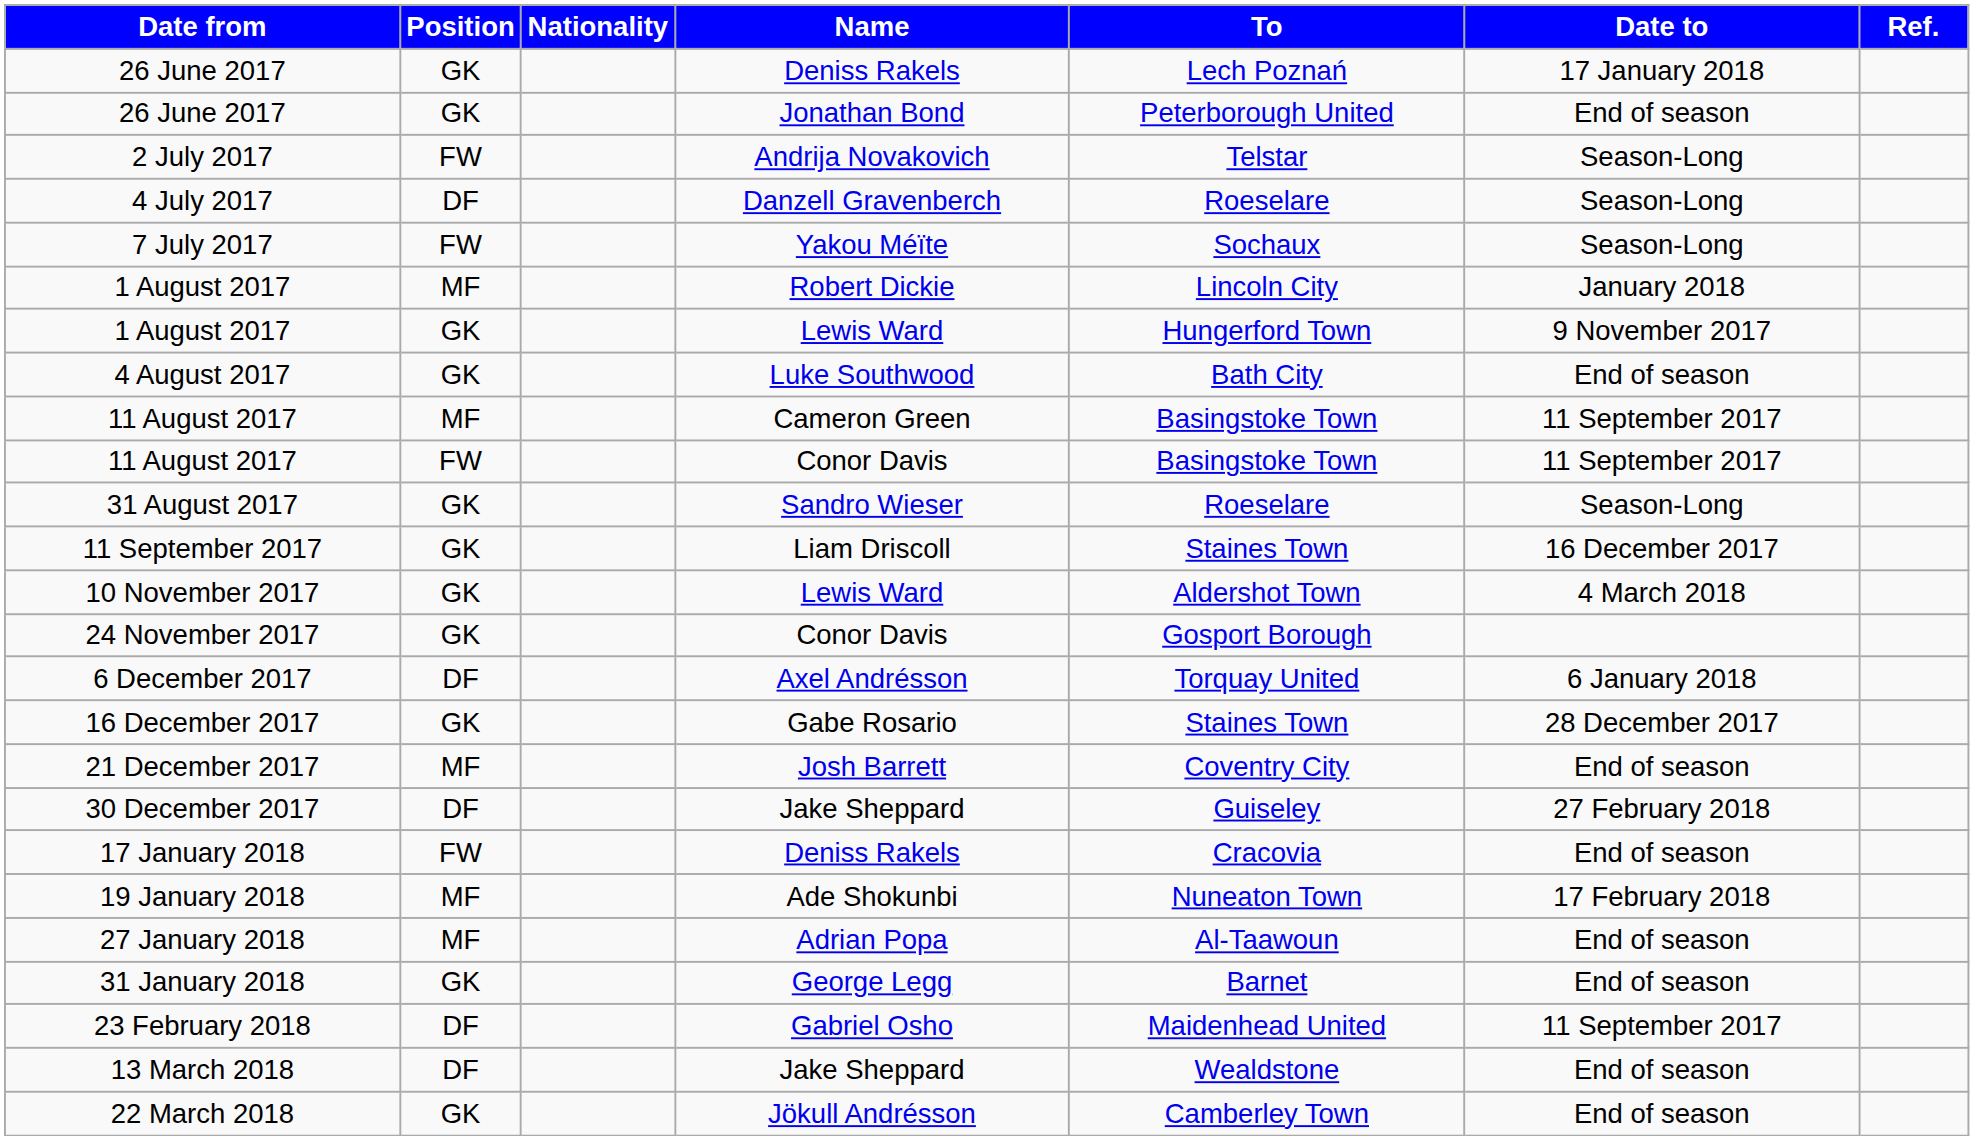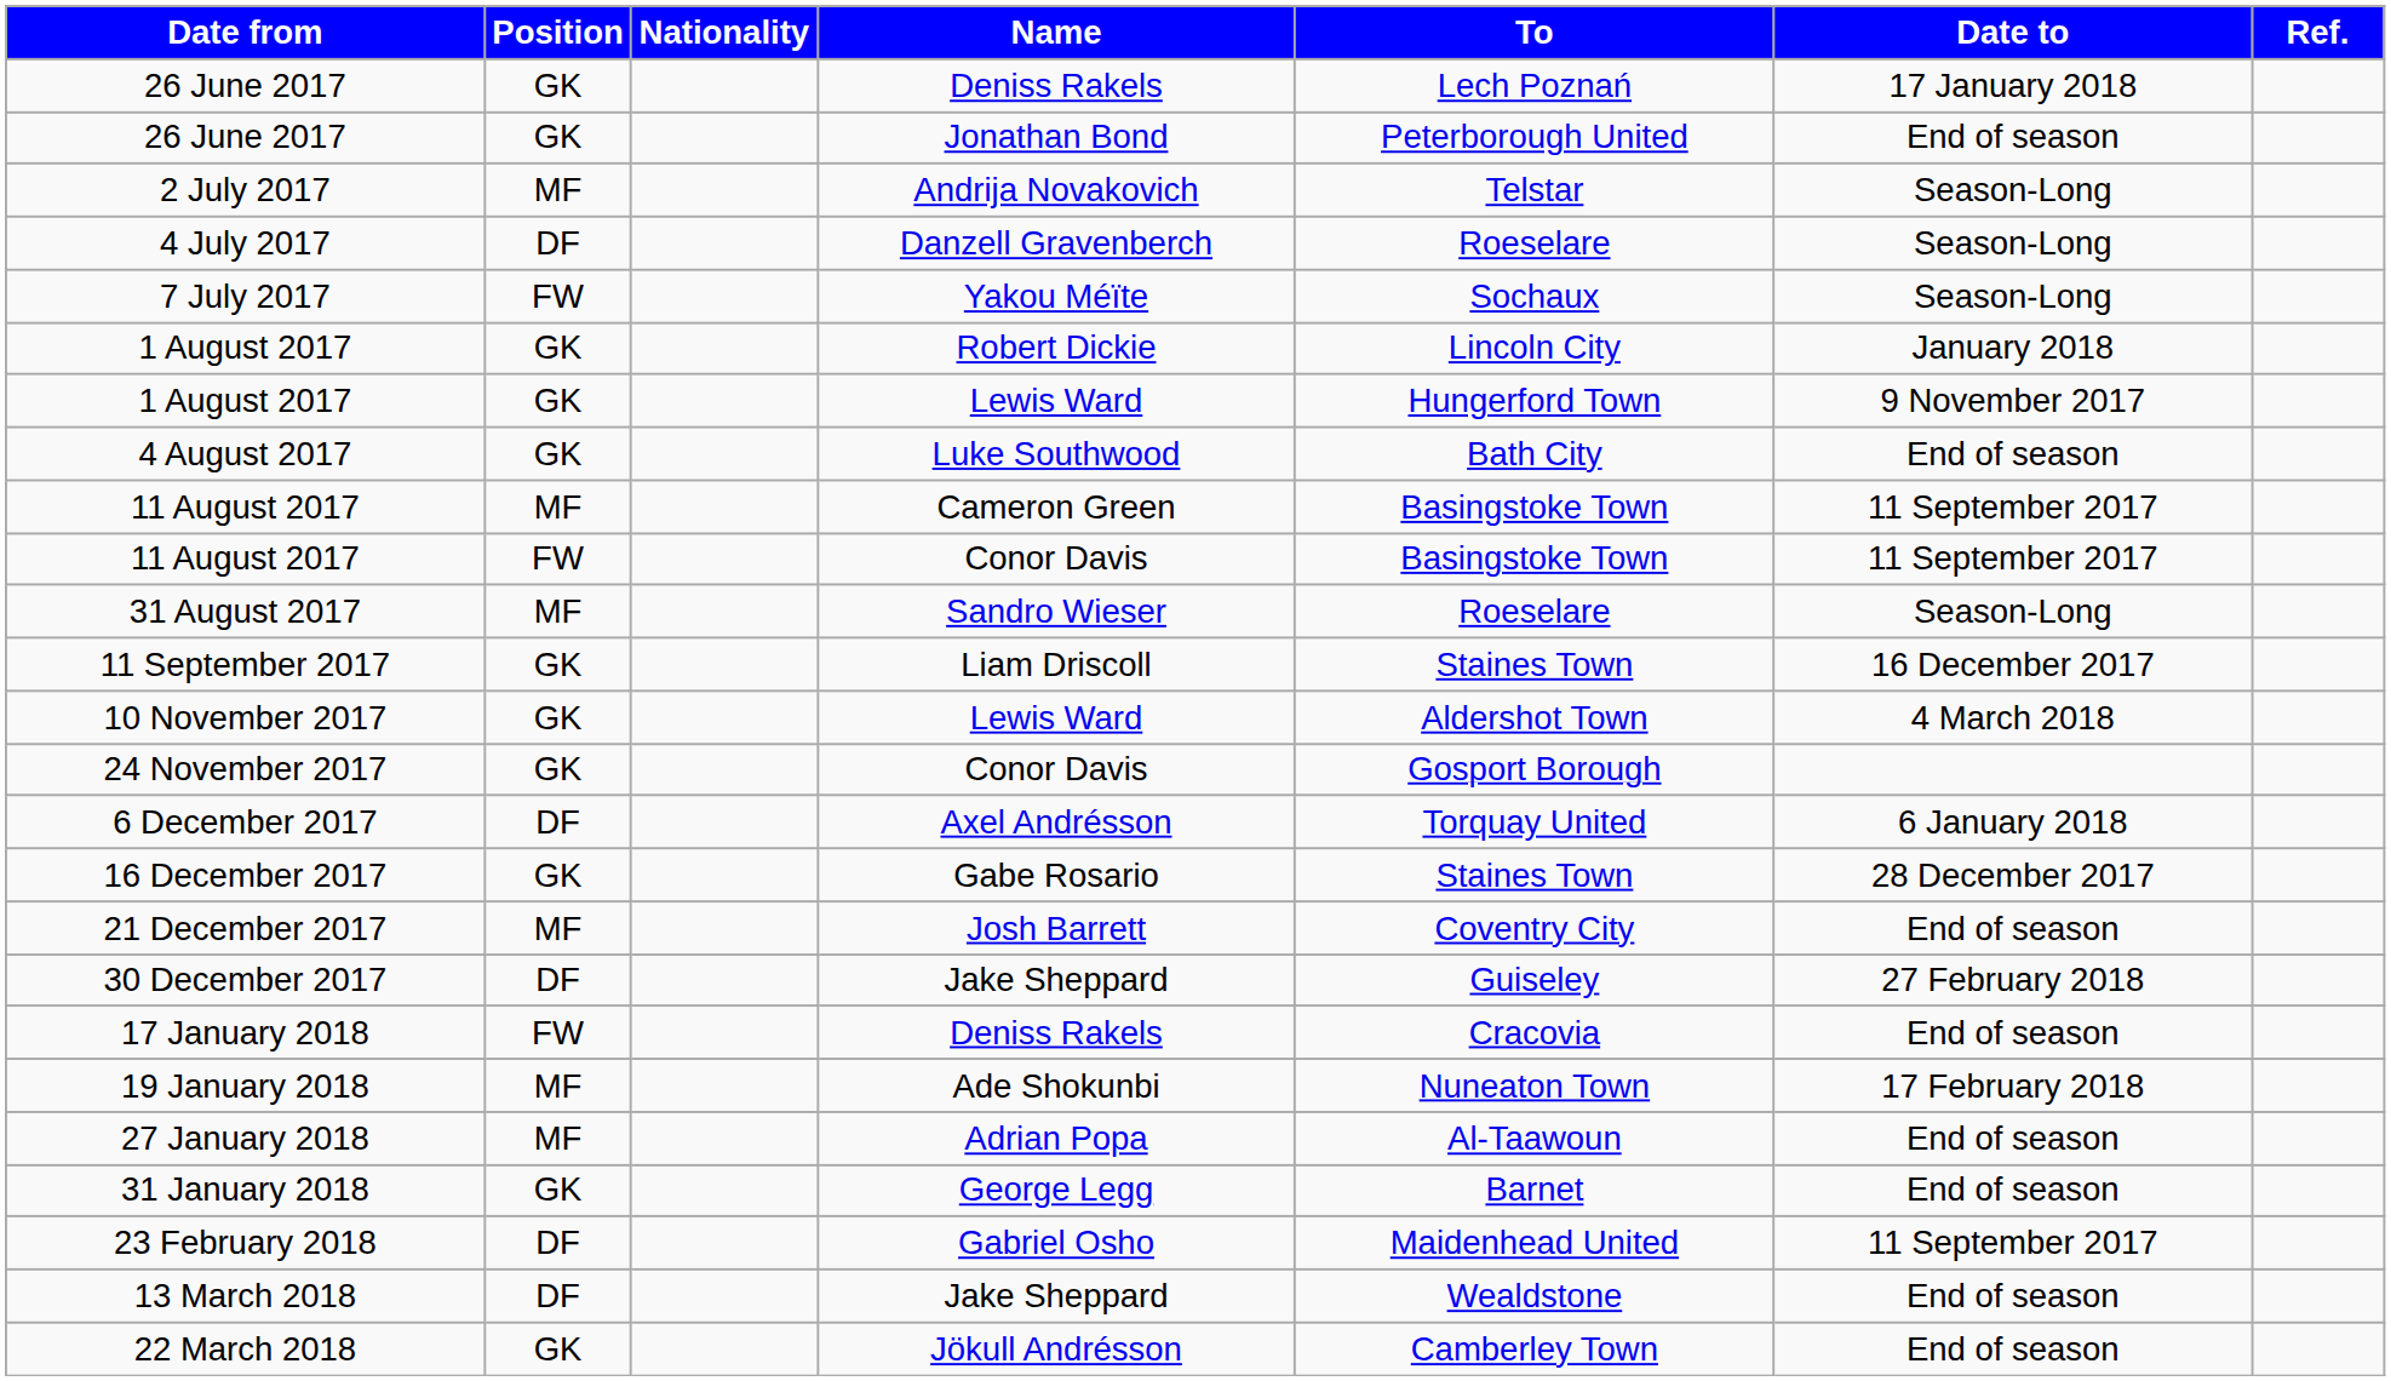2 July 2017 | Position: FW -> MF
1 August 2017 / Robert Dickie | Position: MF -> GK
31 August 2017 | Position: GK -> MF
